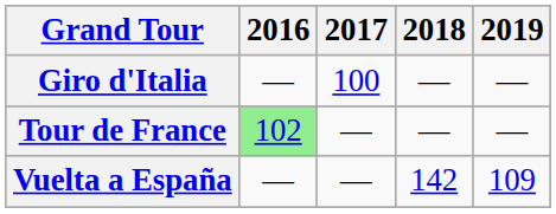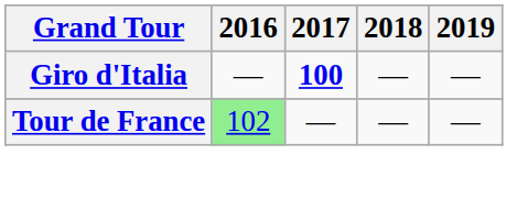Giro d'Italia | 2017: normal -> bold
- row: Vuelta a España | — | — | 142 | 109
